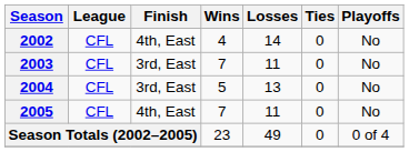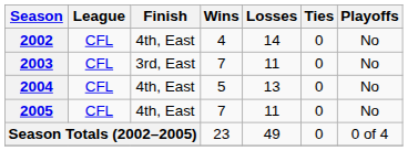2004 | Finish: 3rd, East -> 4th, East
